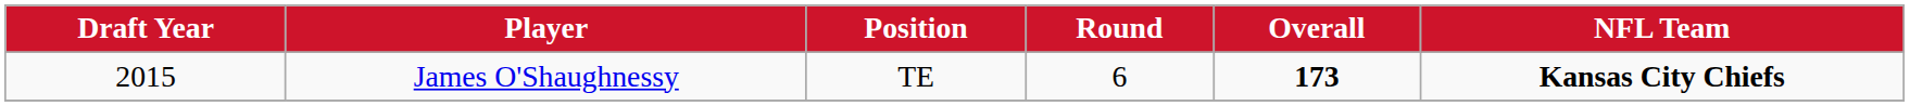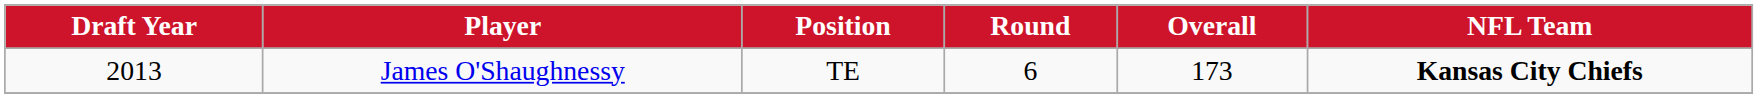James O'Shaughnessy | Draft Year: 2015 -> 2013
James O'Shaughnessy | Overall: bold -> normal
